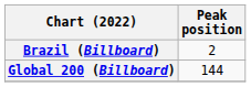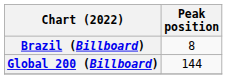Brazil (Billboard) | Peak position: 2 -> 8
